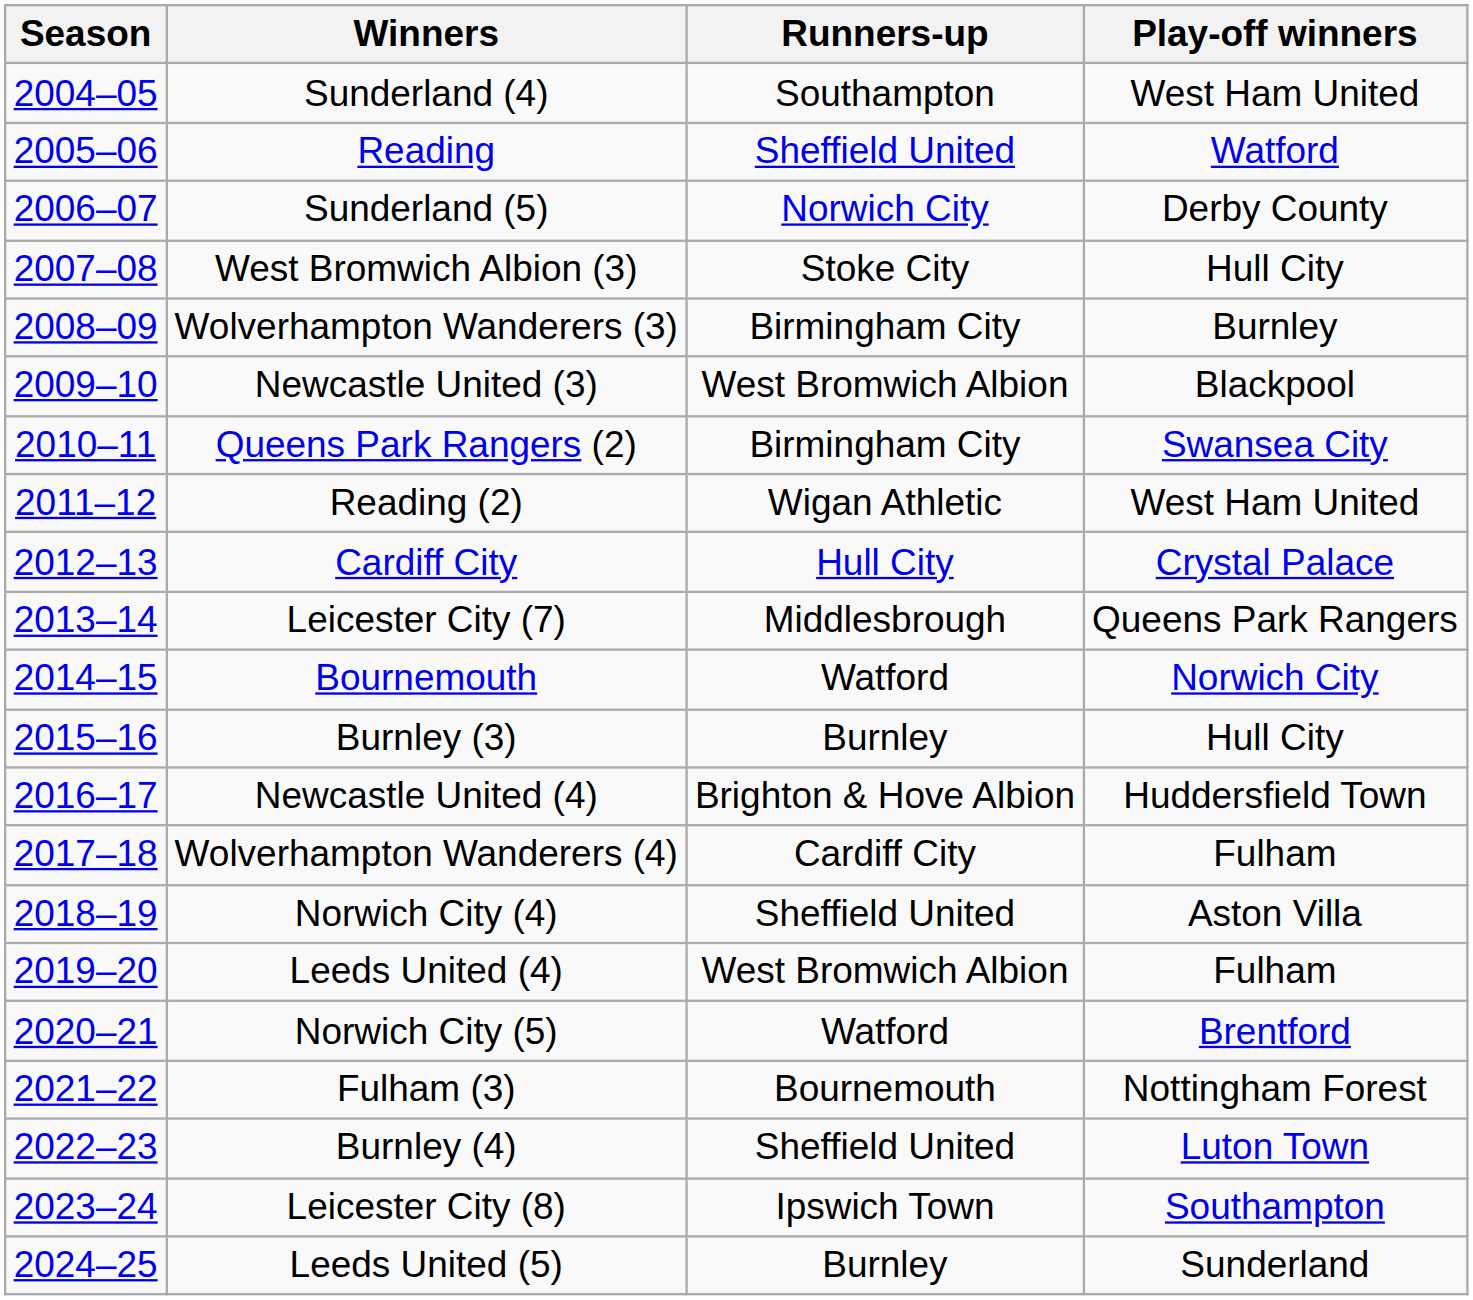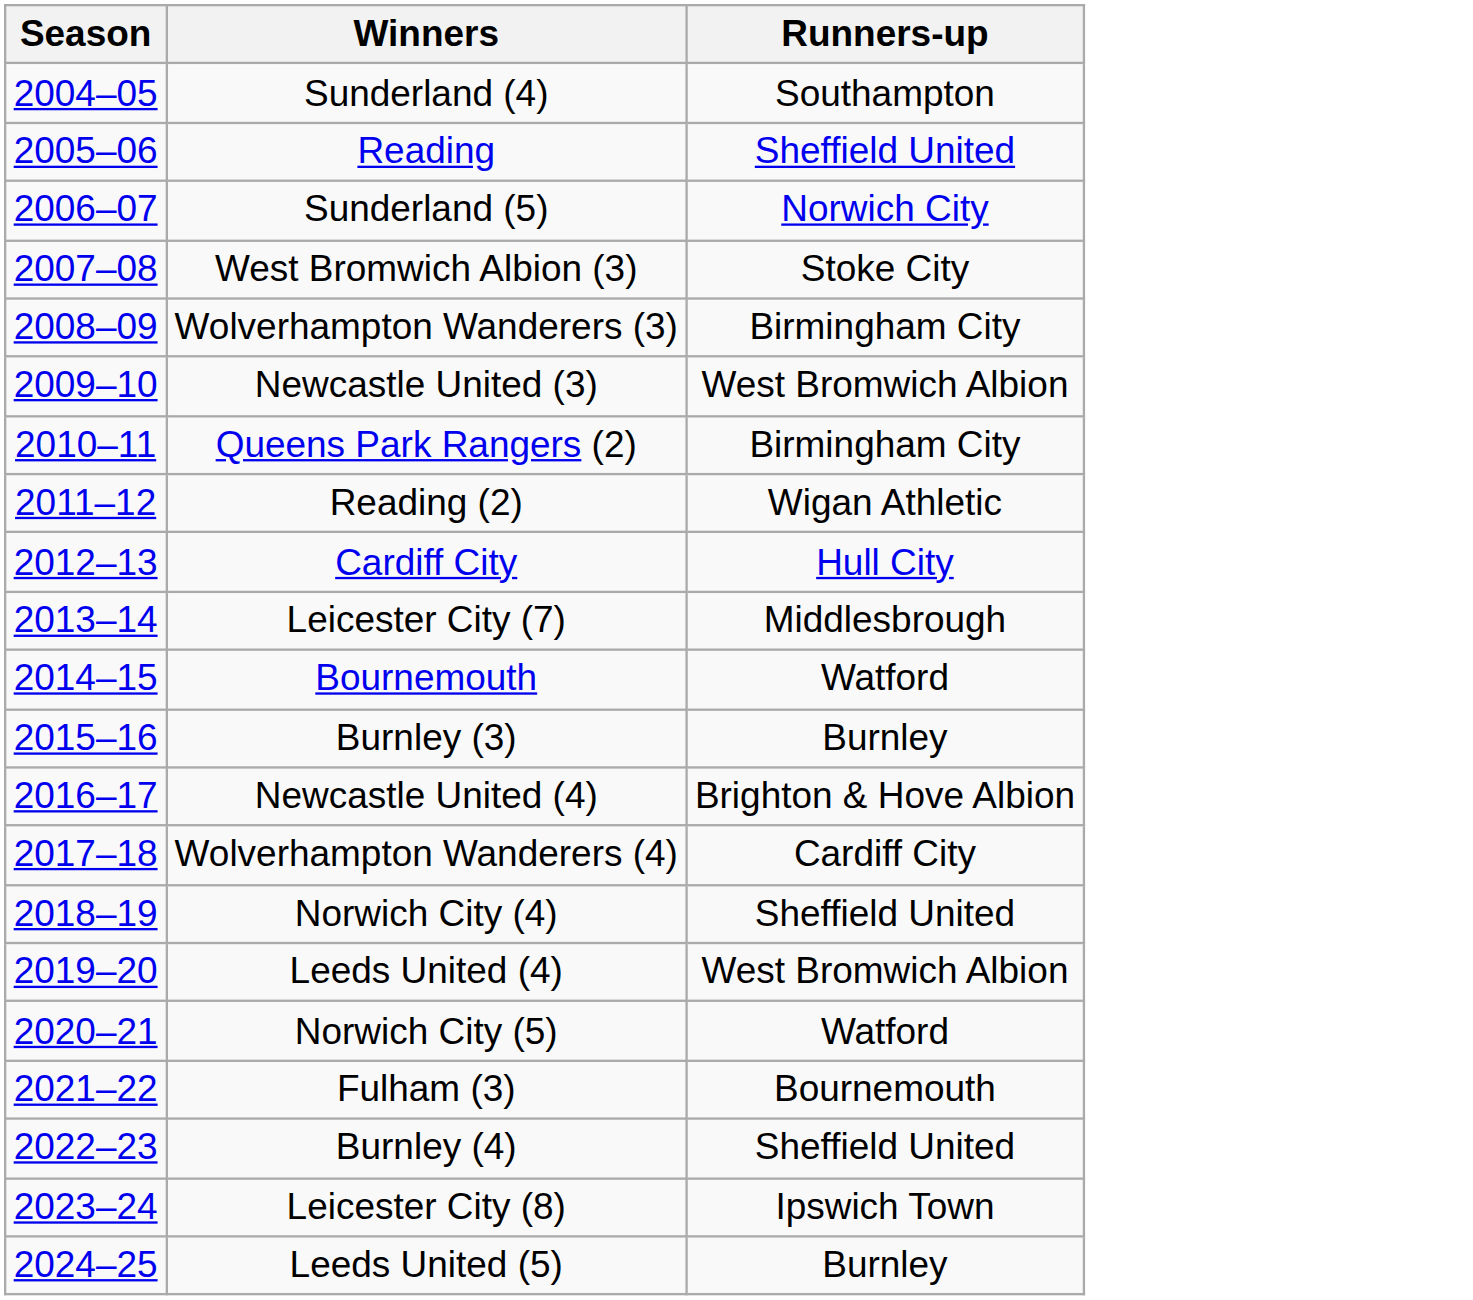- column: Play-off winners | West Ham United | Watford | Derby County | Hull City | Burnley | Blackpool | Swansea City | West Ham United | Crystal Palace | Queens Park Rangers | Norwich City | Hull City | Huddersfield Town | Fulham | Aston Villa | Fulham | Brentford | Nottingham Forest | Luton Town | Southampton | Sunderland
